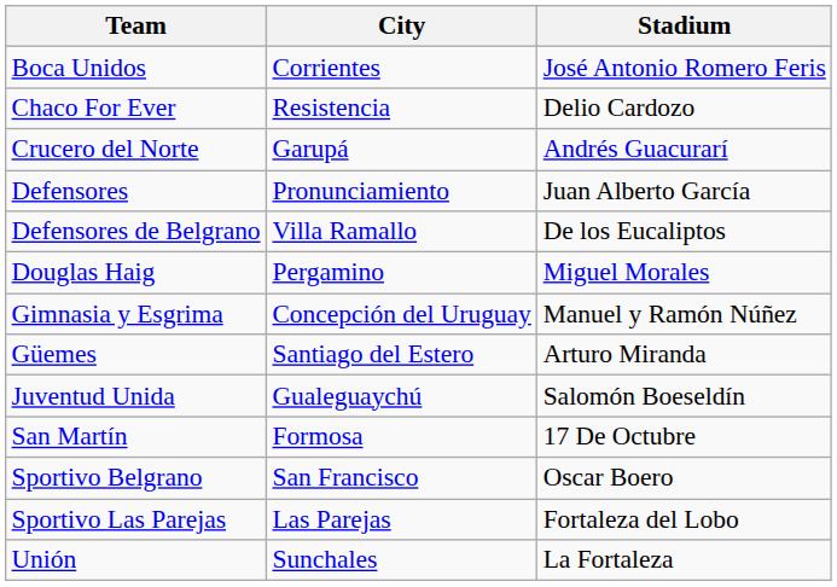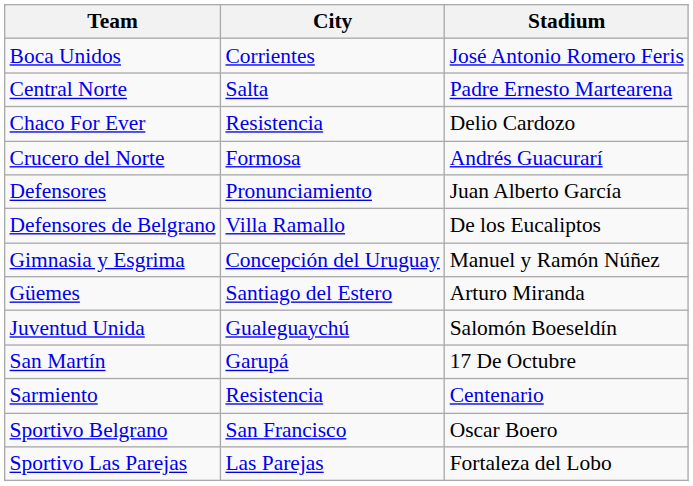+ row: Central Norte | Salta | Padre Ernesto Martearena
Crucero del Norte | City: Garupá -> Formosa
- row: Douglas Haig | Pergamino | Miguel Morales
San Martín | City: Formosa -> Garupá
+ row: Sarmiento | Resistencia | Centenario
- row: Unión | Sunchales | La Fortaleza
